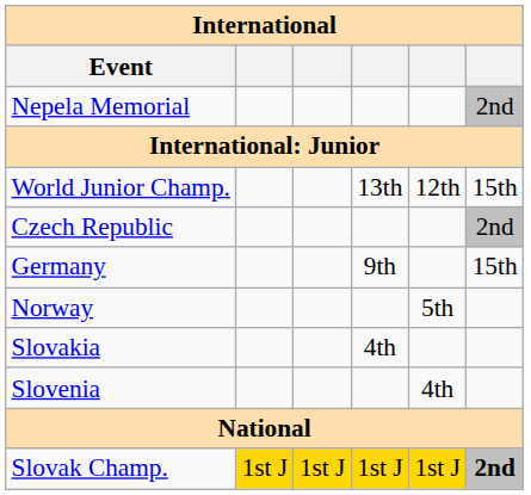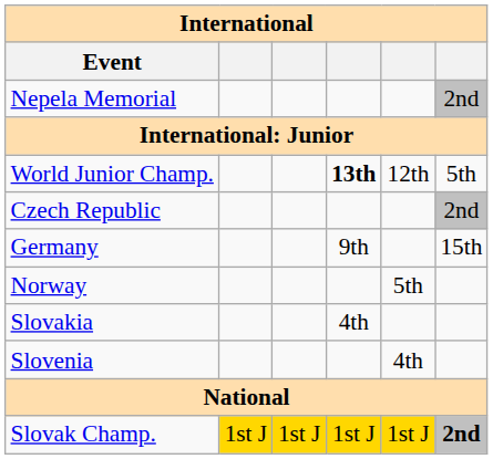World Junior Champ. | column 4: normal -> bold
World Junior Champ. | column 6: 15th -> 5th
